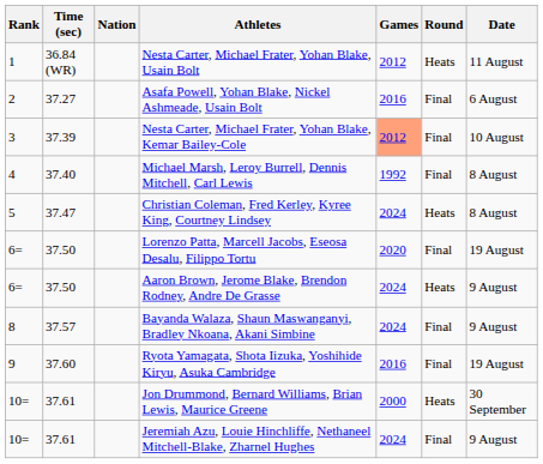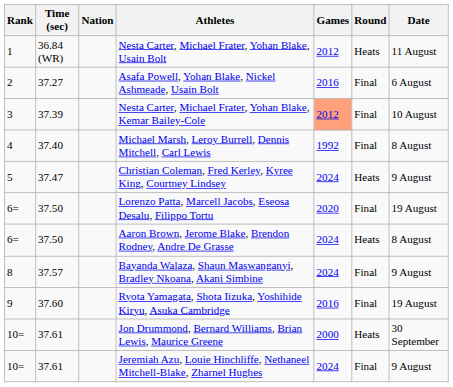Christian Coleman, Fred Kerley, Kyree King, Courtney Lindsey | Date: 8 August -> 9 August
Aaron Brown, Jerome Blake, Brendon Rodney, Andre De Grasse | Date: 9 August -> 8 August
